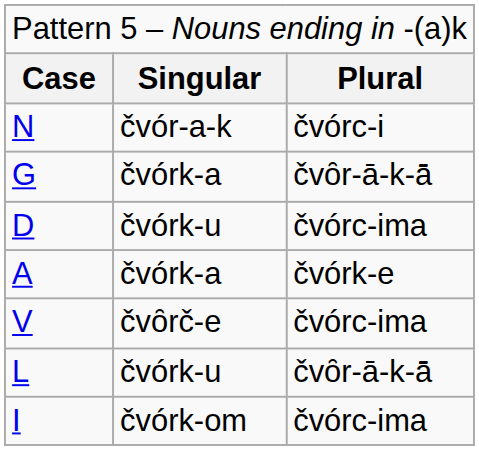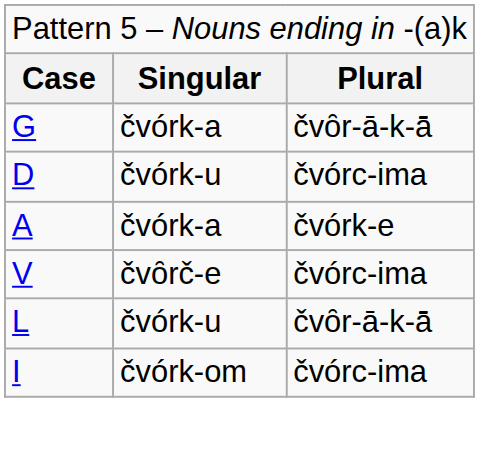- row: N | čvór-a-k | čvórc-i
